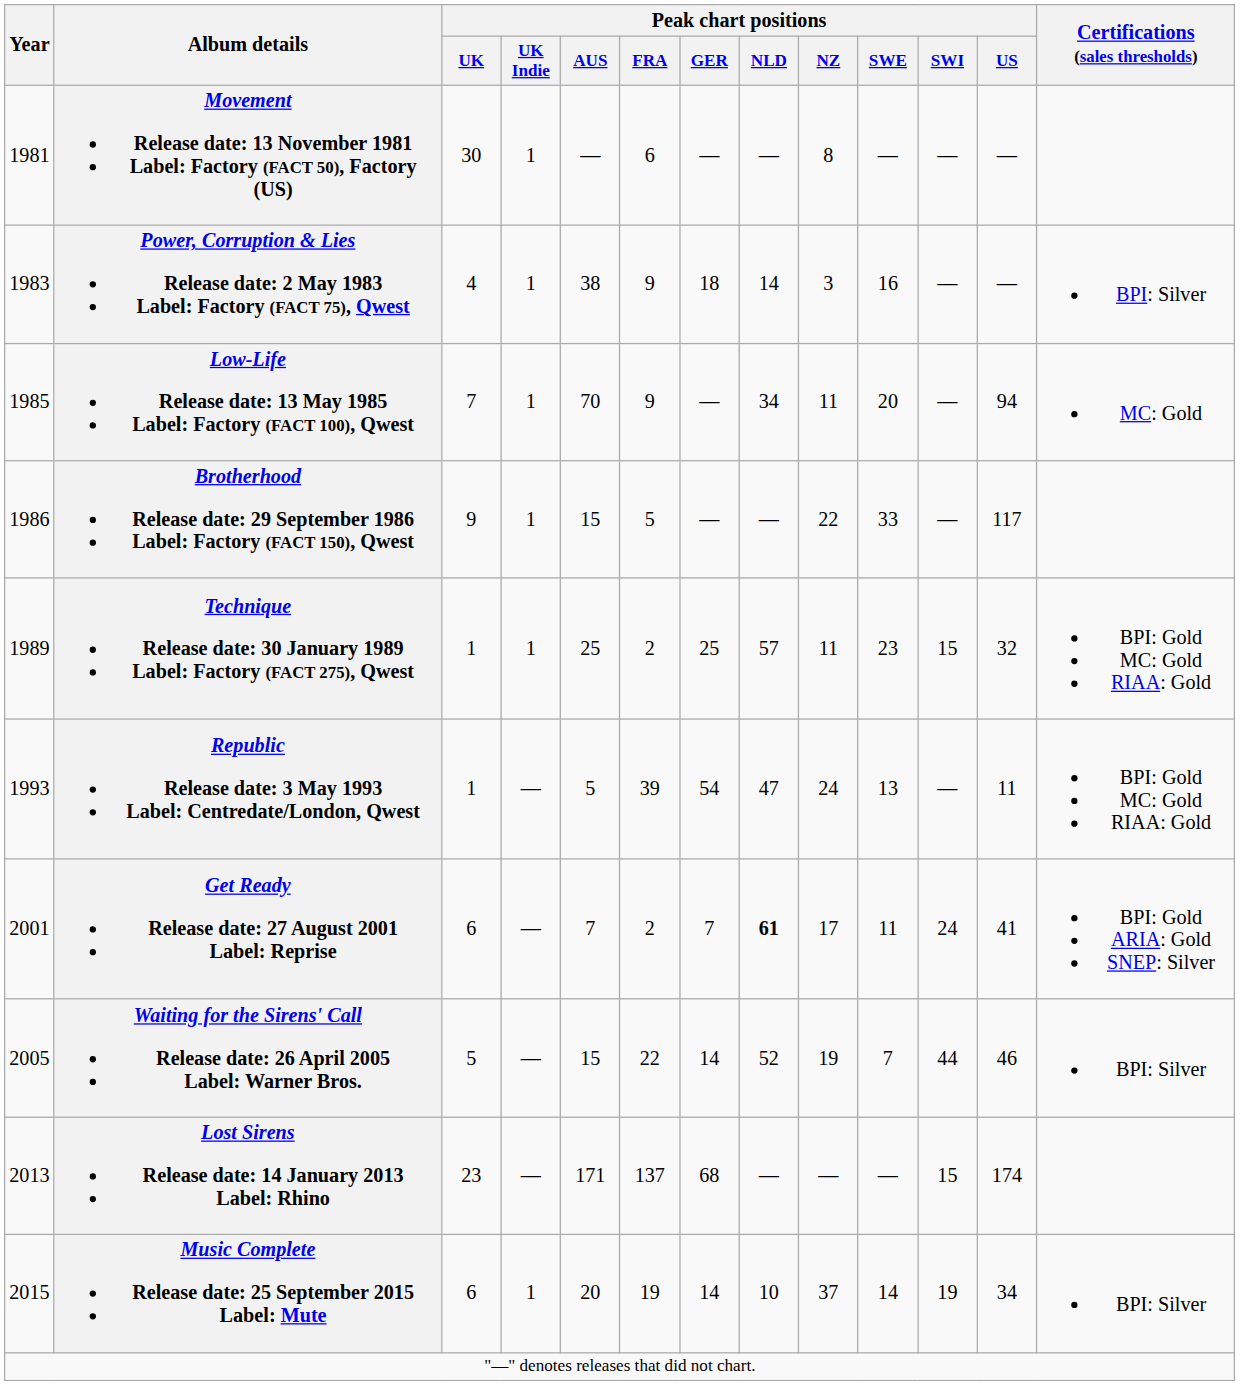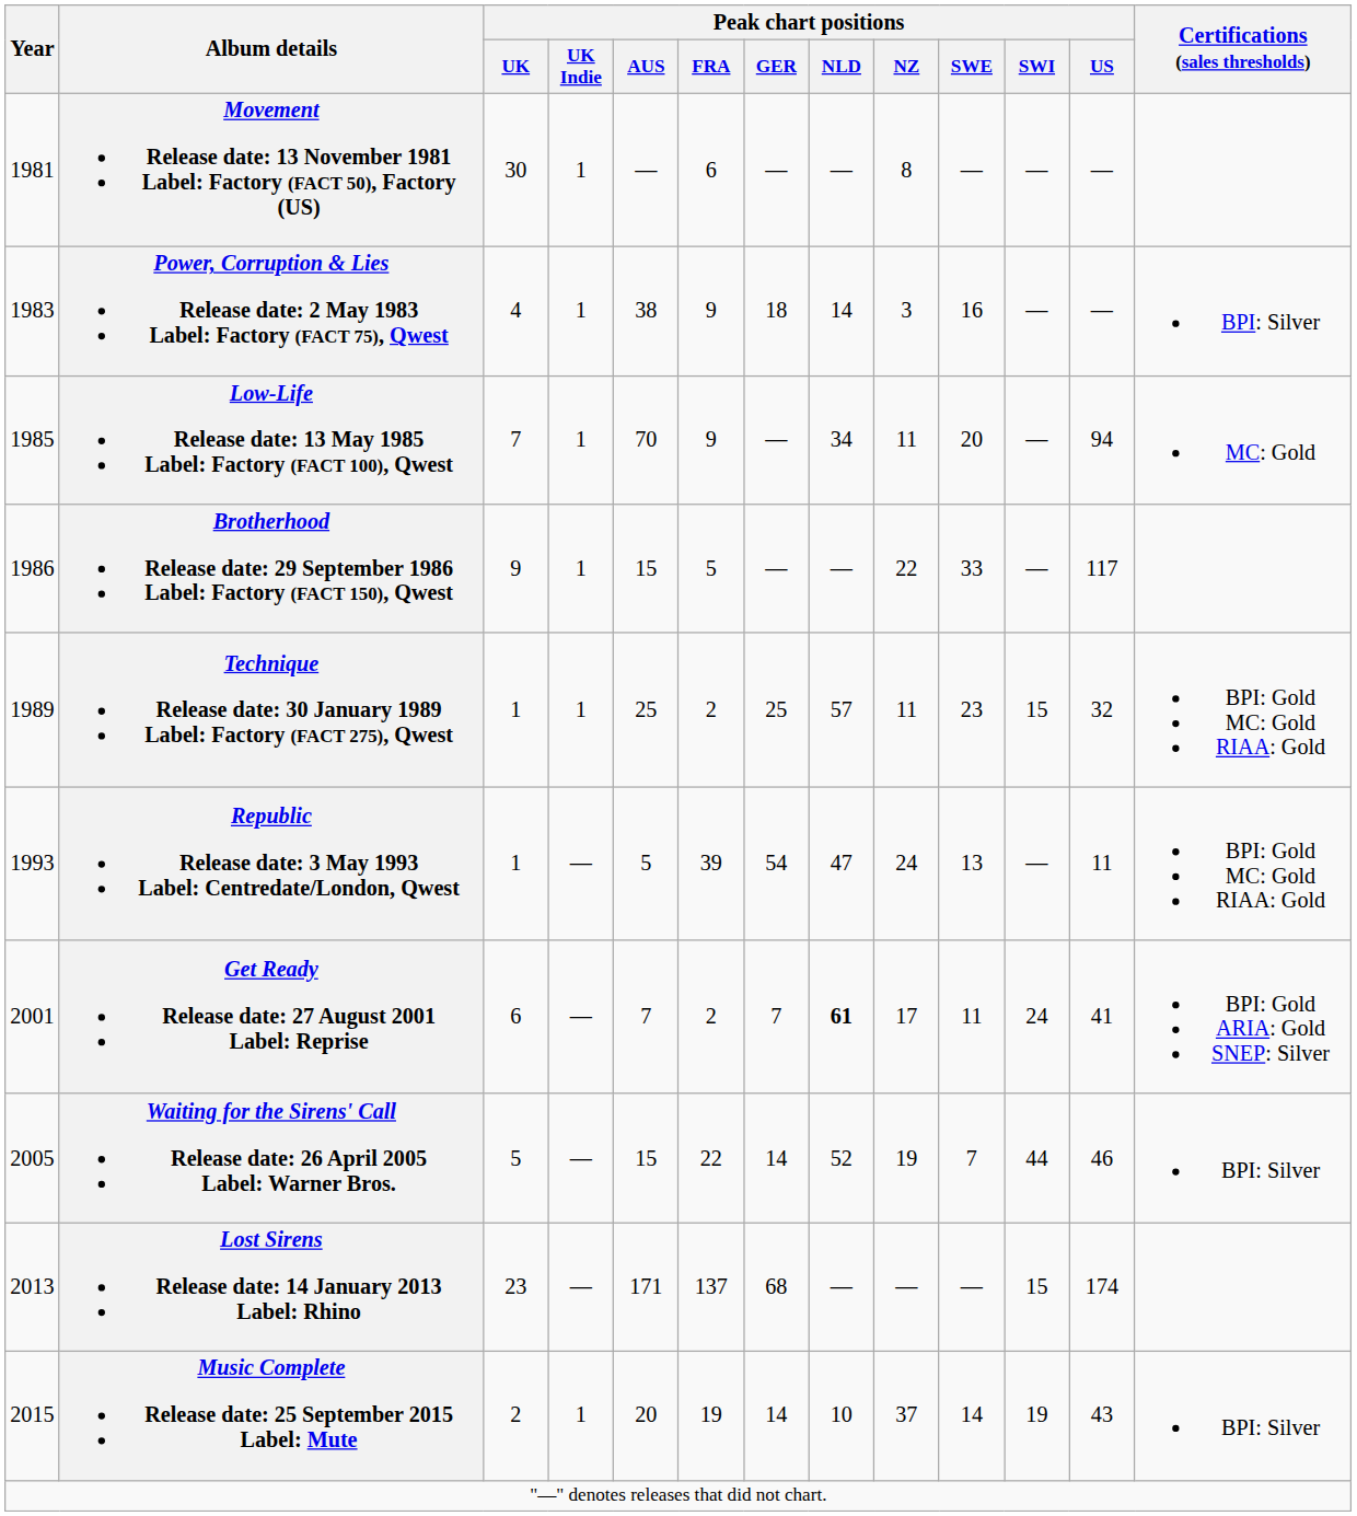Music Complete Release date: 25 September 2015 Label: Mute | Peak chart positions / UK: 6 -> 2
Music Complete Release date: 25 September 2015 Label: Mute | Peak chart positions / US: 34 -> 43
